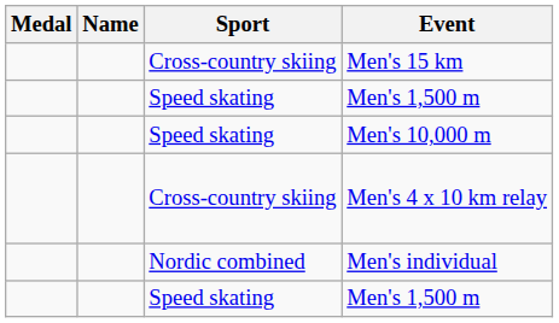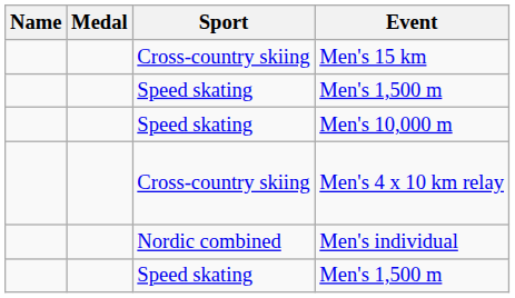columns swapped: Medal <-> Name
